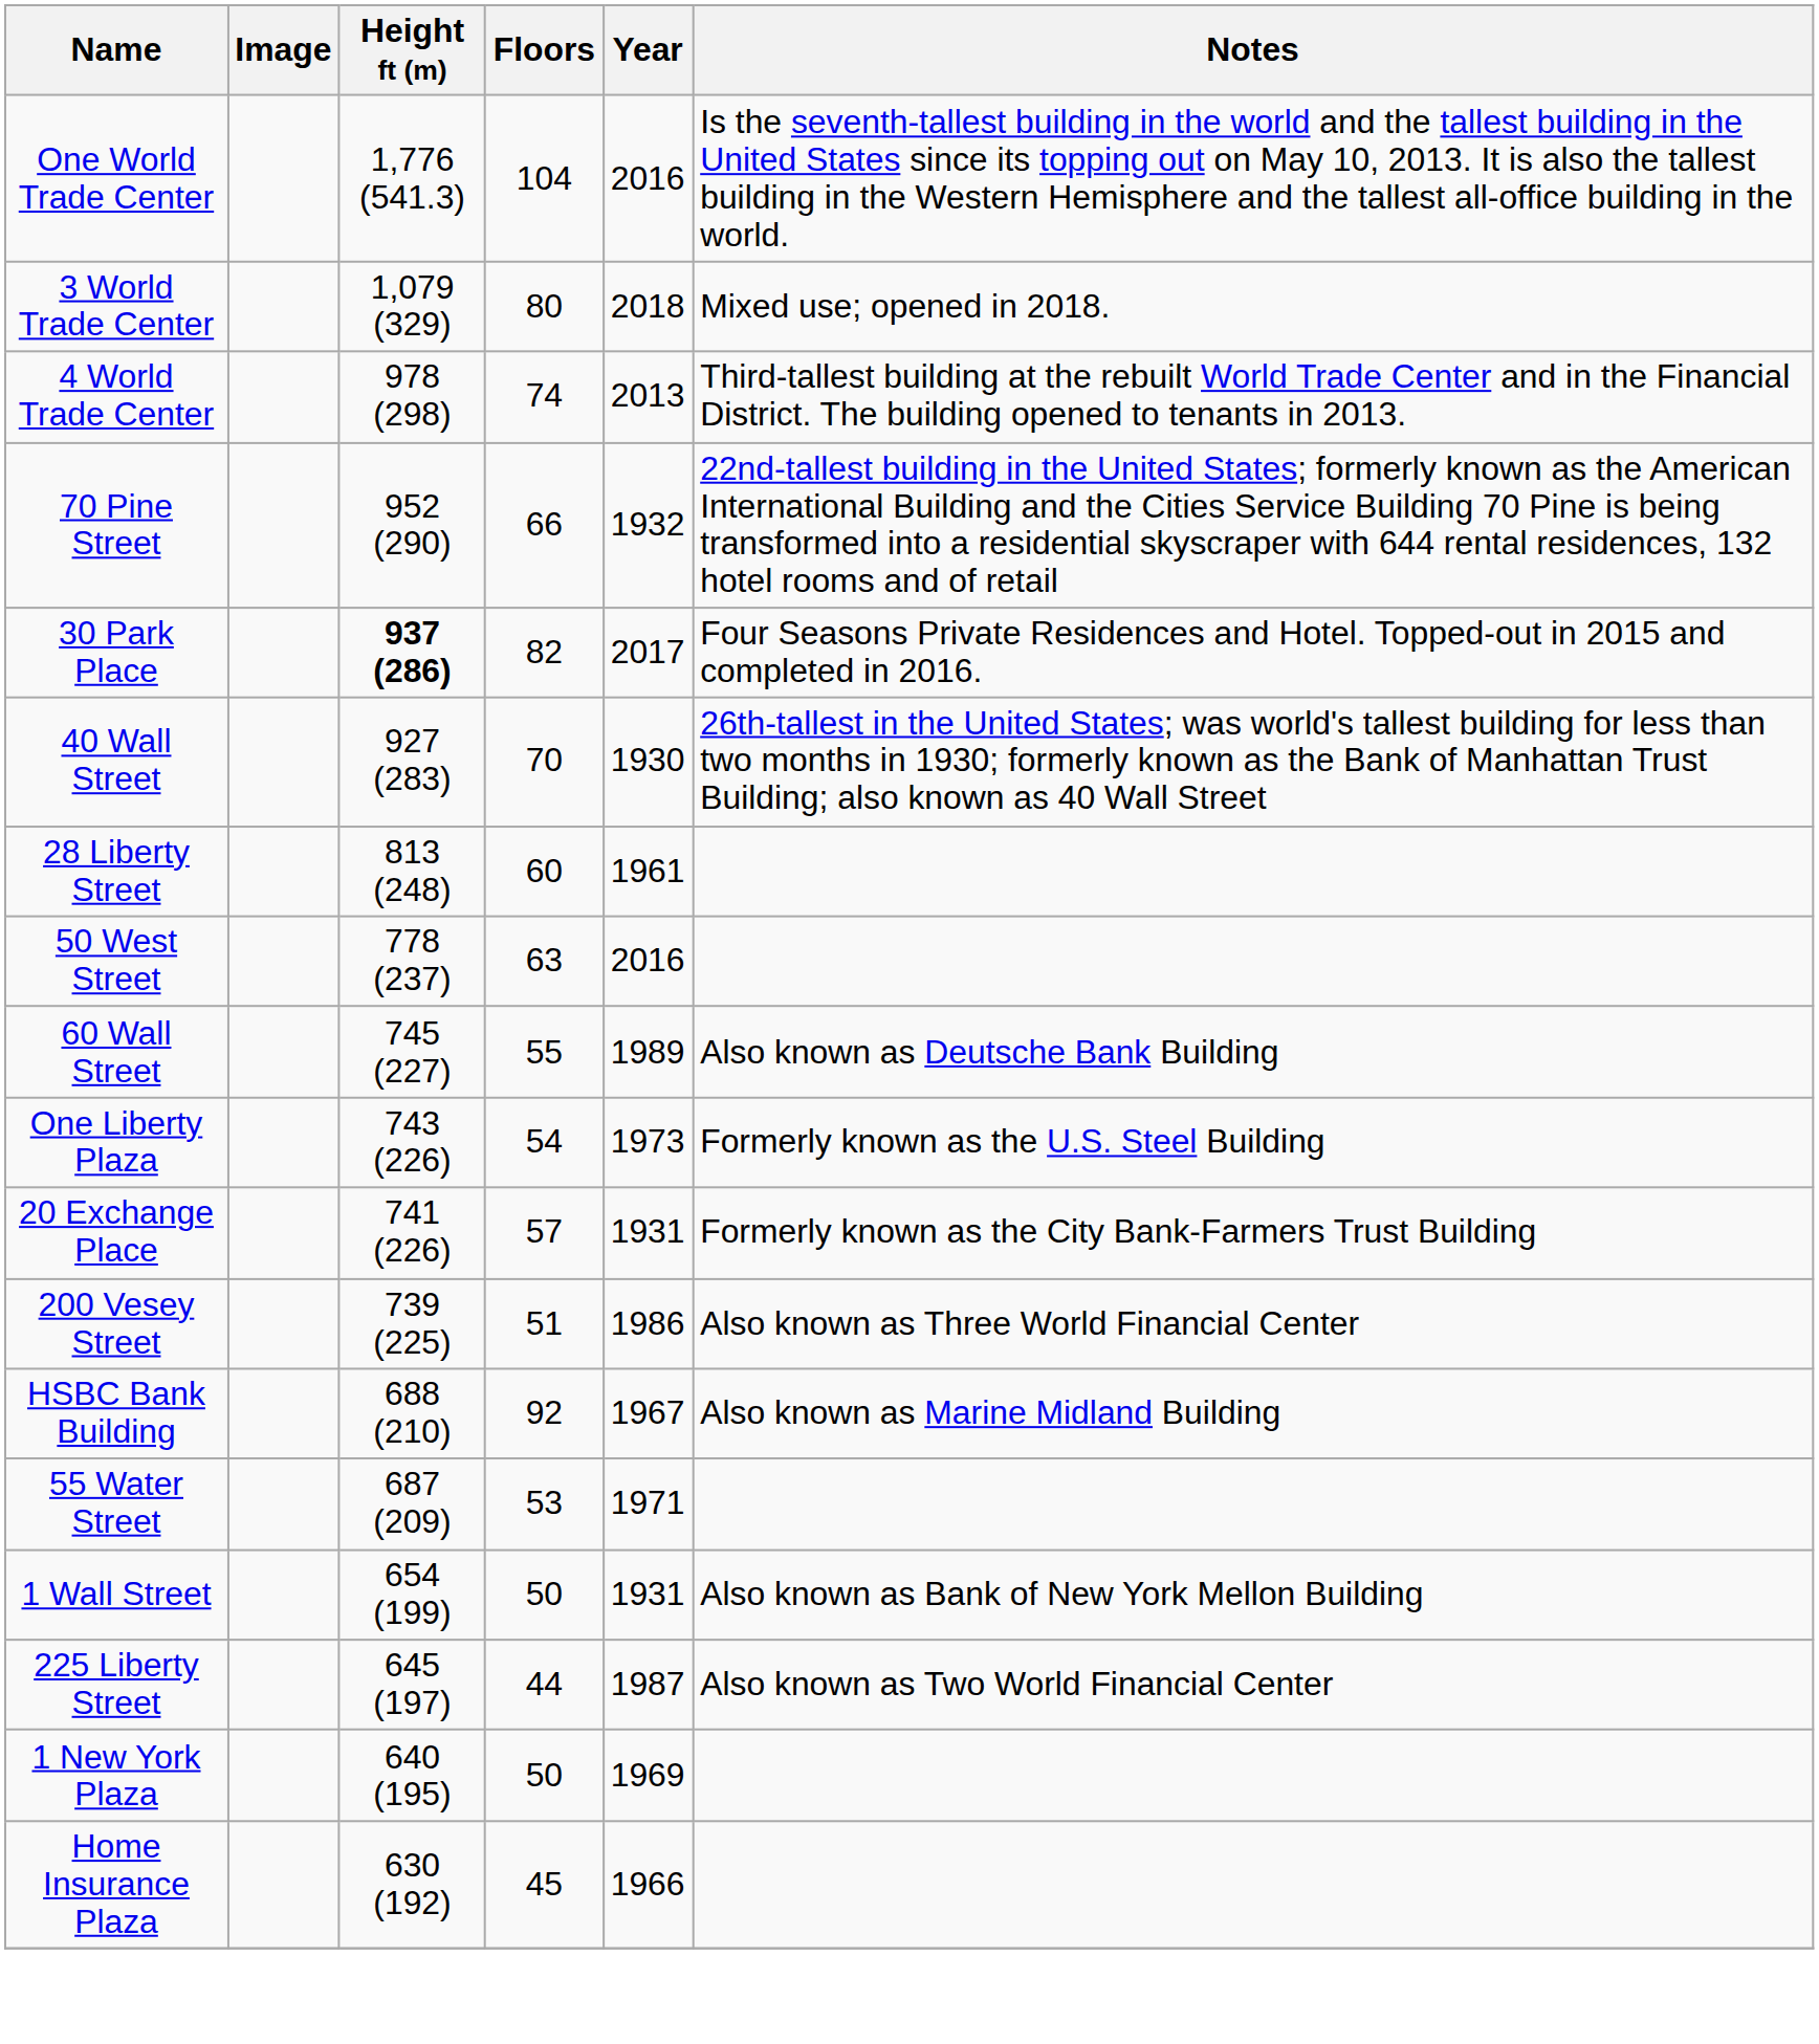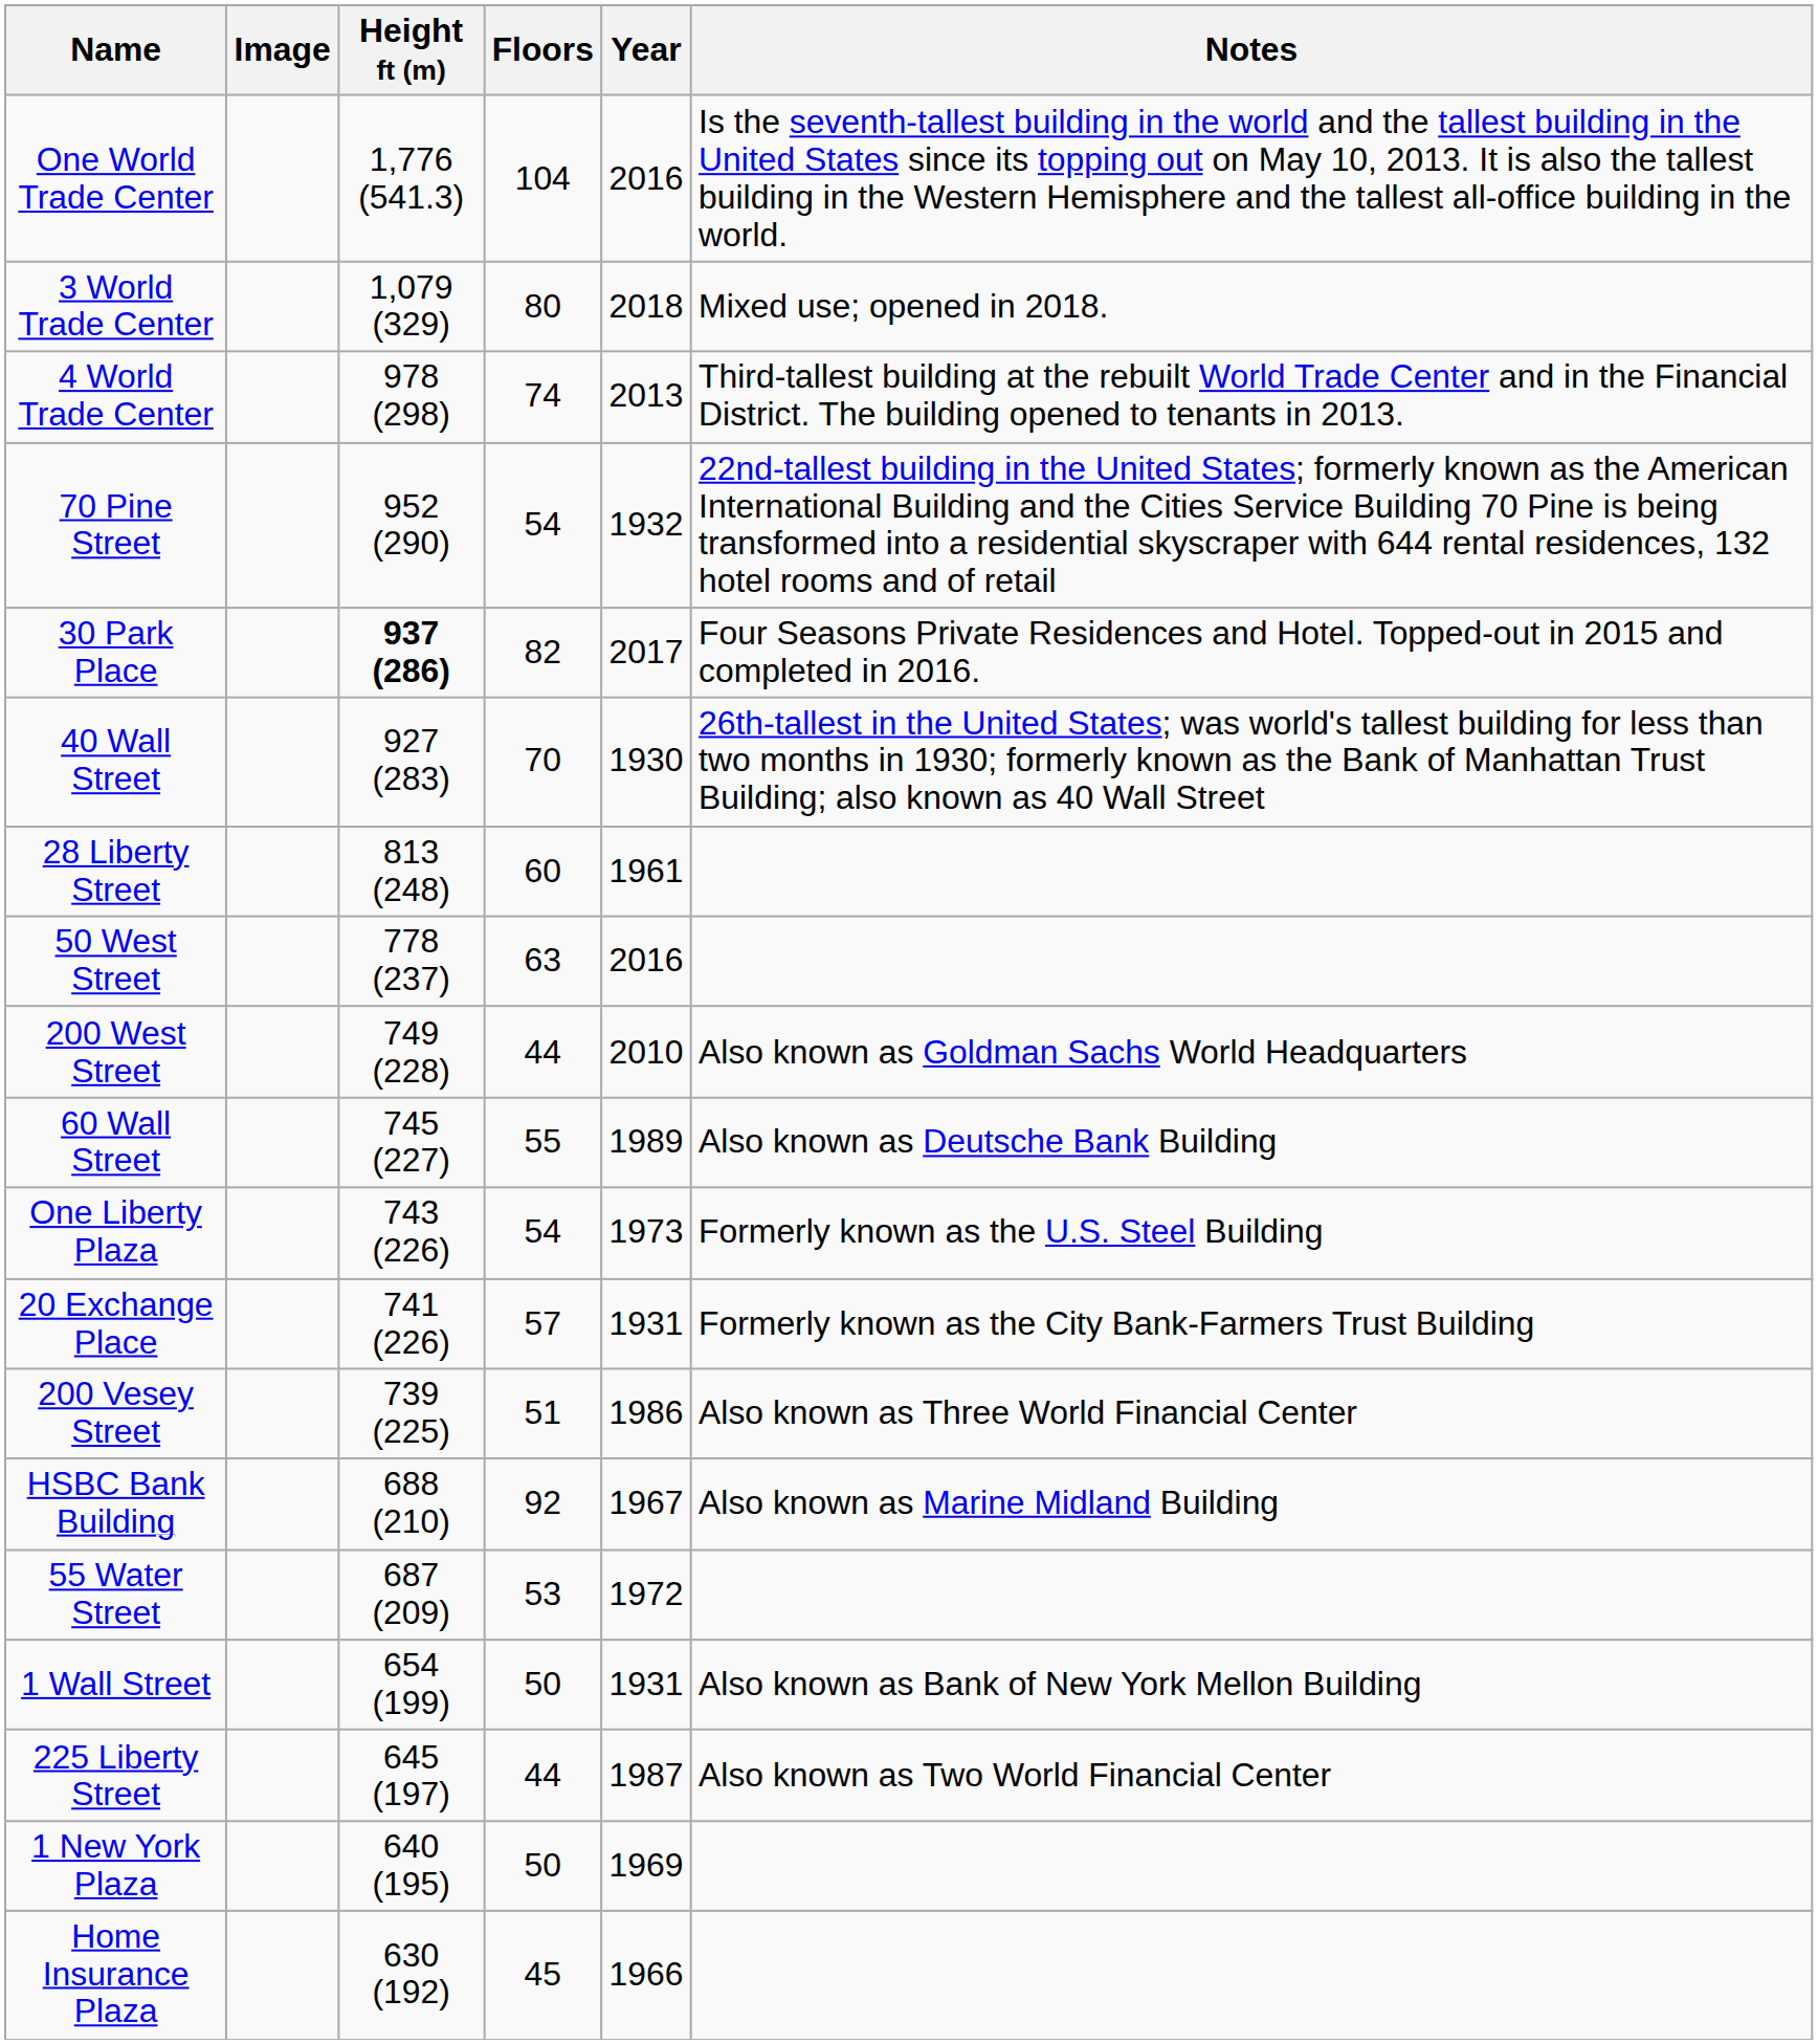70 Pine Street | Floors: 66 -> 54
+ row: 200 West Street | 749 (228) | 44 | 2010 | Also known as Goldman Sachs World Headquarters
55 Water Street | Year: 1971 -> 1972
